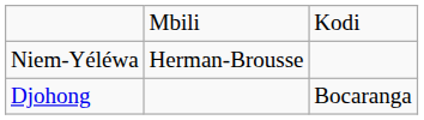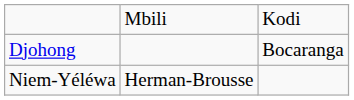rows swapped: Djohong <-> Niem-Yéléwa
